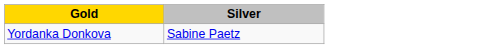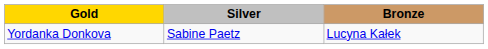+ column: Bronze | Lucyna Kałek
